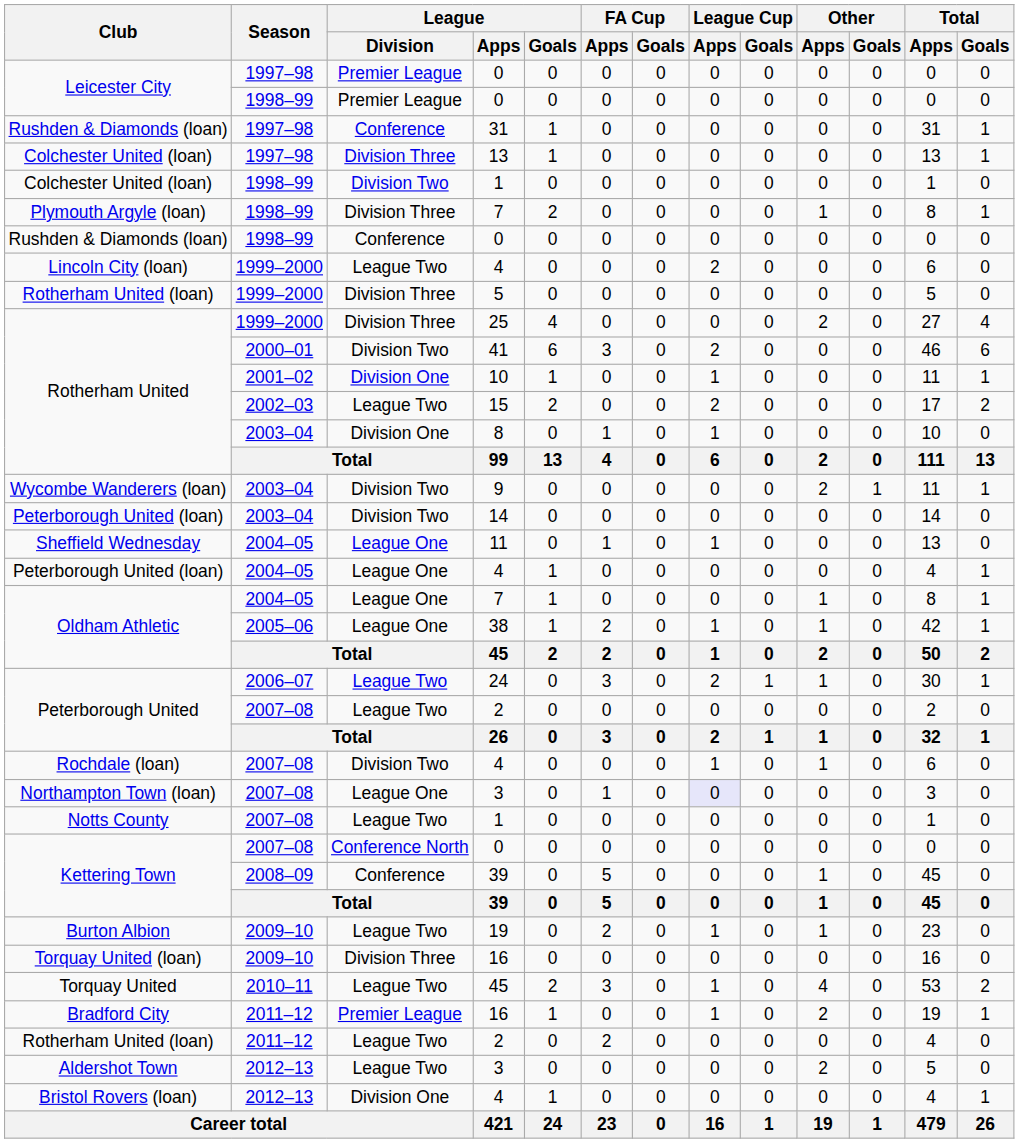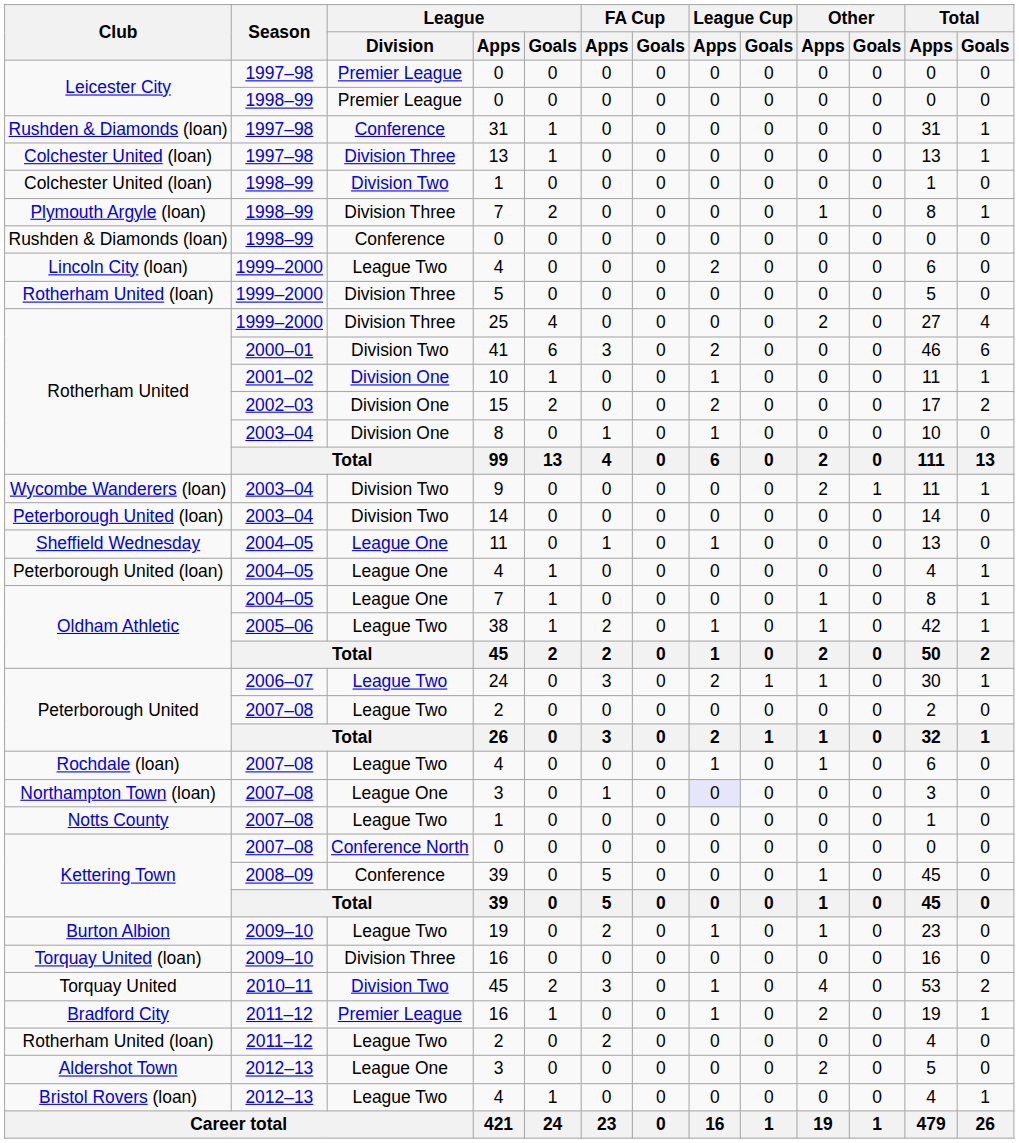15 | League / Division: League Two -> Division One
38 | League / Division: League One -> League Two
Rochdale (loan) / 4 | League / Division: Division Two -> League Two
Torquay United / 45 | League / Division: League Two -> Division Two
Aldershot Town / 3 | League / Division: League Two -> League One
Bristol Rovers (loan) / 4 | League / Division: Division One -> League Two
